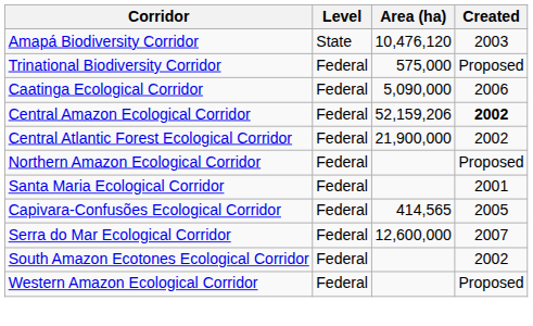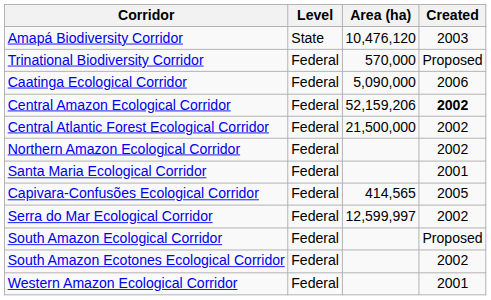Trinational Biodiversity Corridor | Area (ha): 575,000 -> 570,000
Central Atlantic Forest Ecological Corridor | Area (ha): 21,900,000 -> 21,500,000
Northern Amazon Ecological Corridor | Created: Proposed -> 2002
Serra do Mar Ecological Corridor | Area (ha): 12,600,000 -> 12,599,997
Serra do Mar Ecological Corridor | Created: 2007 -> 2002
+ row: South Amazon Ecological Corridor | Federal | Proposed
Western Amazon Ecological Corridor | Created: Proposed -> 2001
